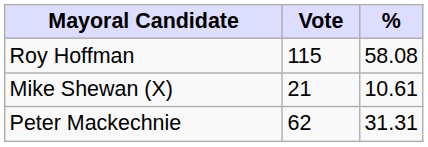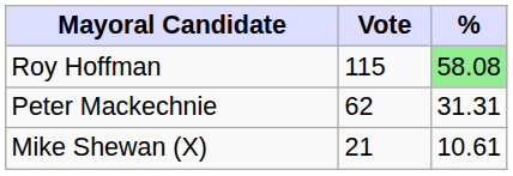Roy Hoffman | %: no background -> lightgreen background
rows swapped: Peter Mackechnie <-> Mike Shewan (X)
